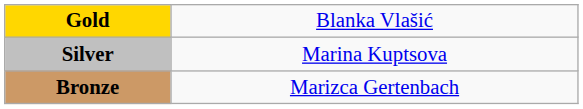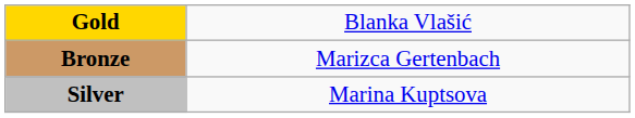rows swapped: Silver <-> Bronze
